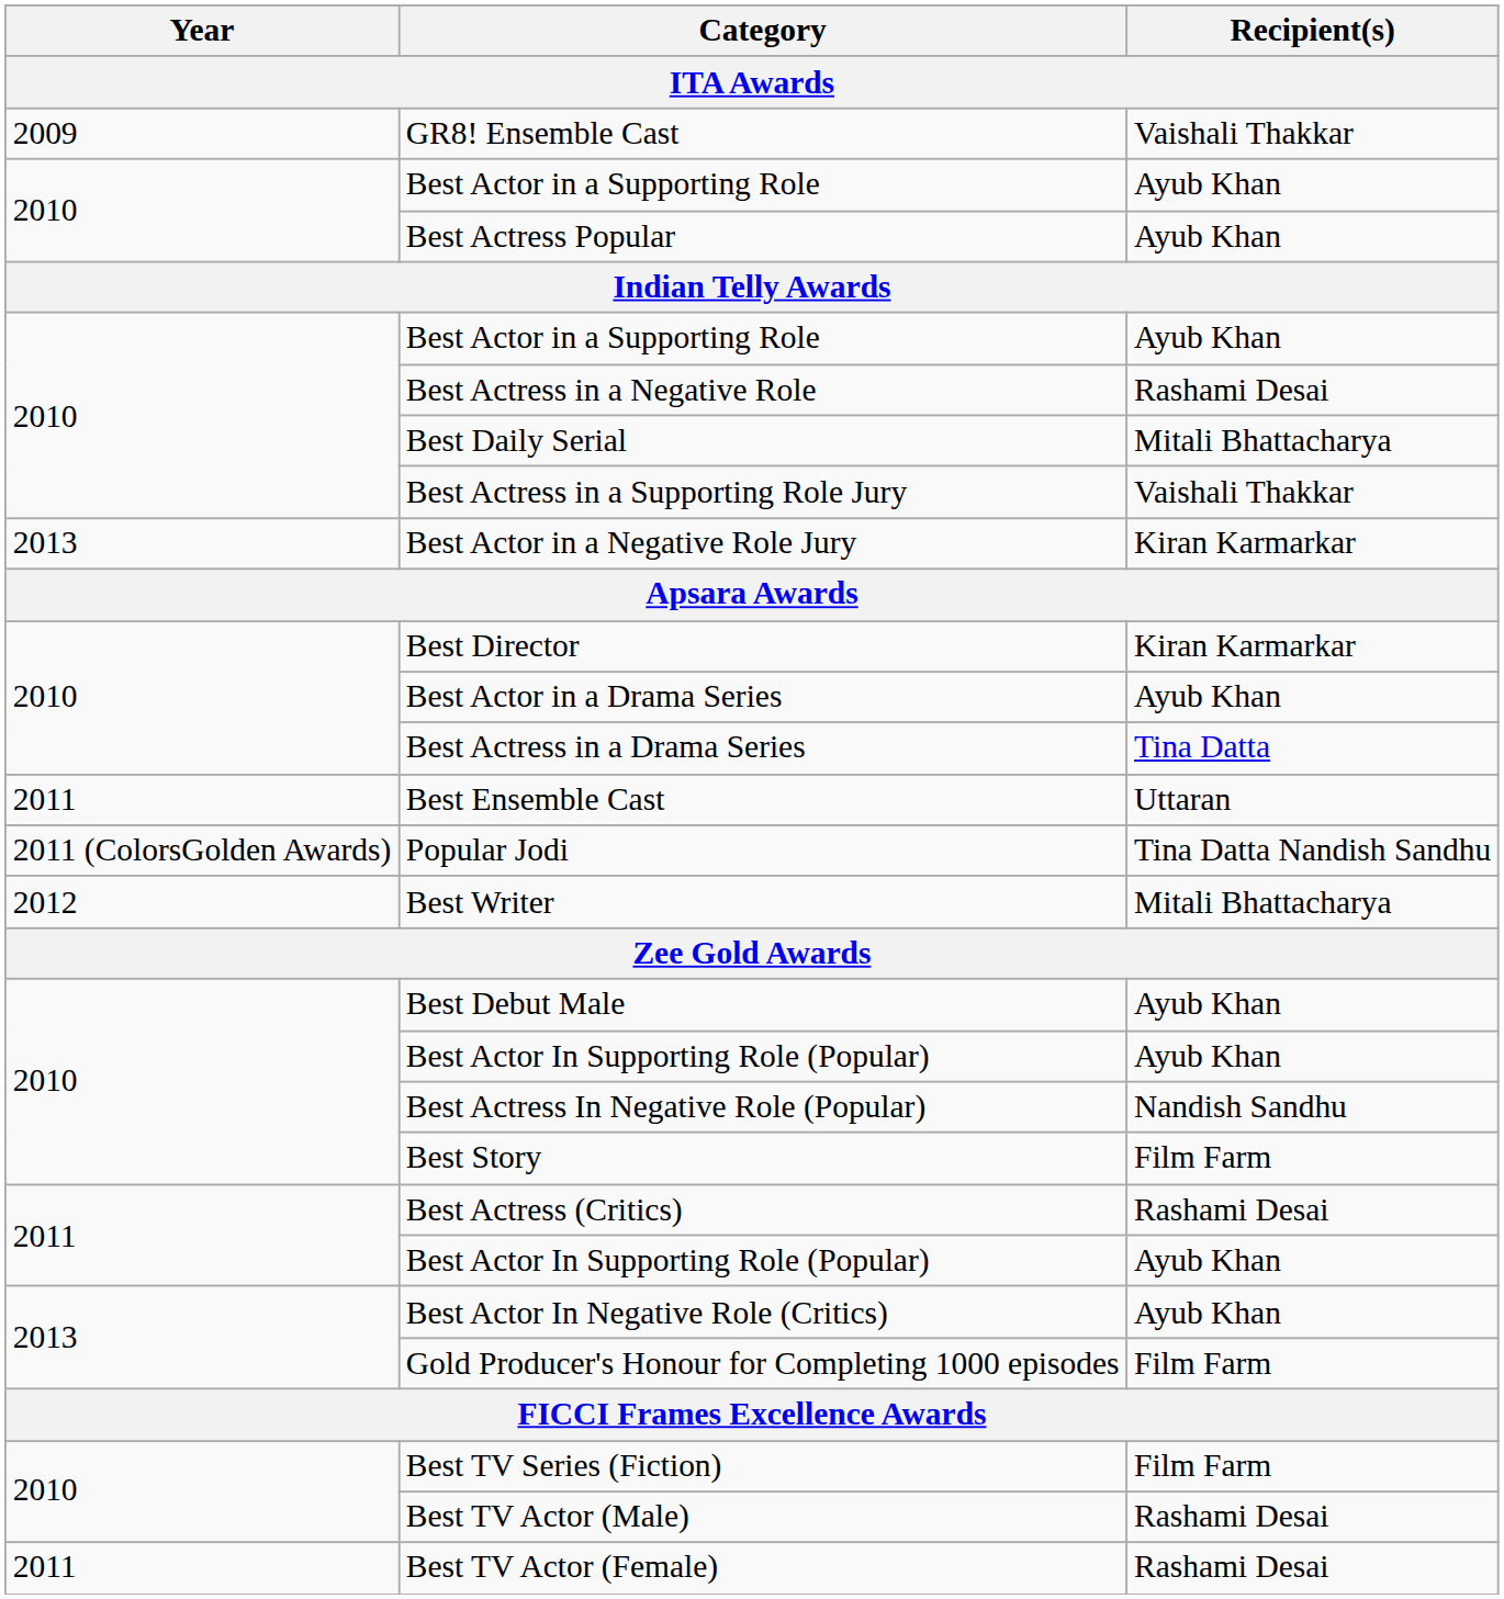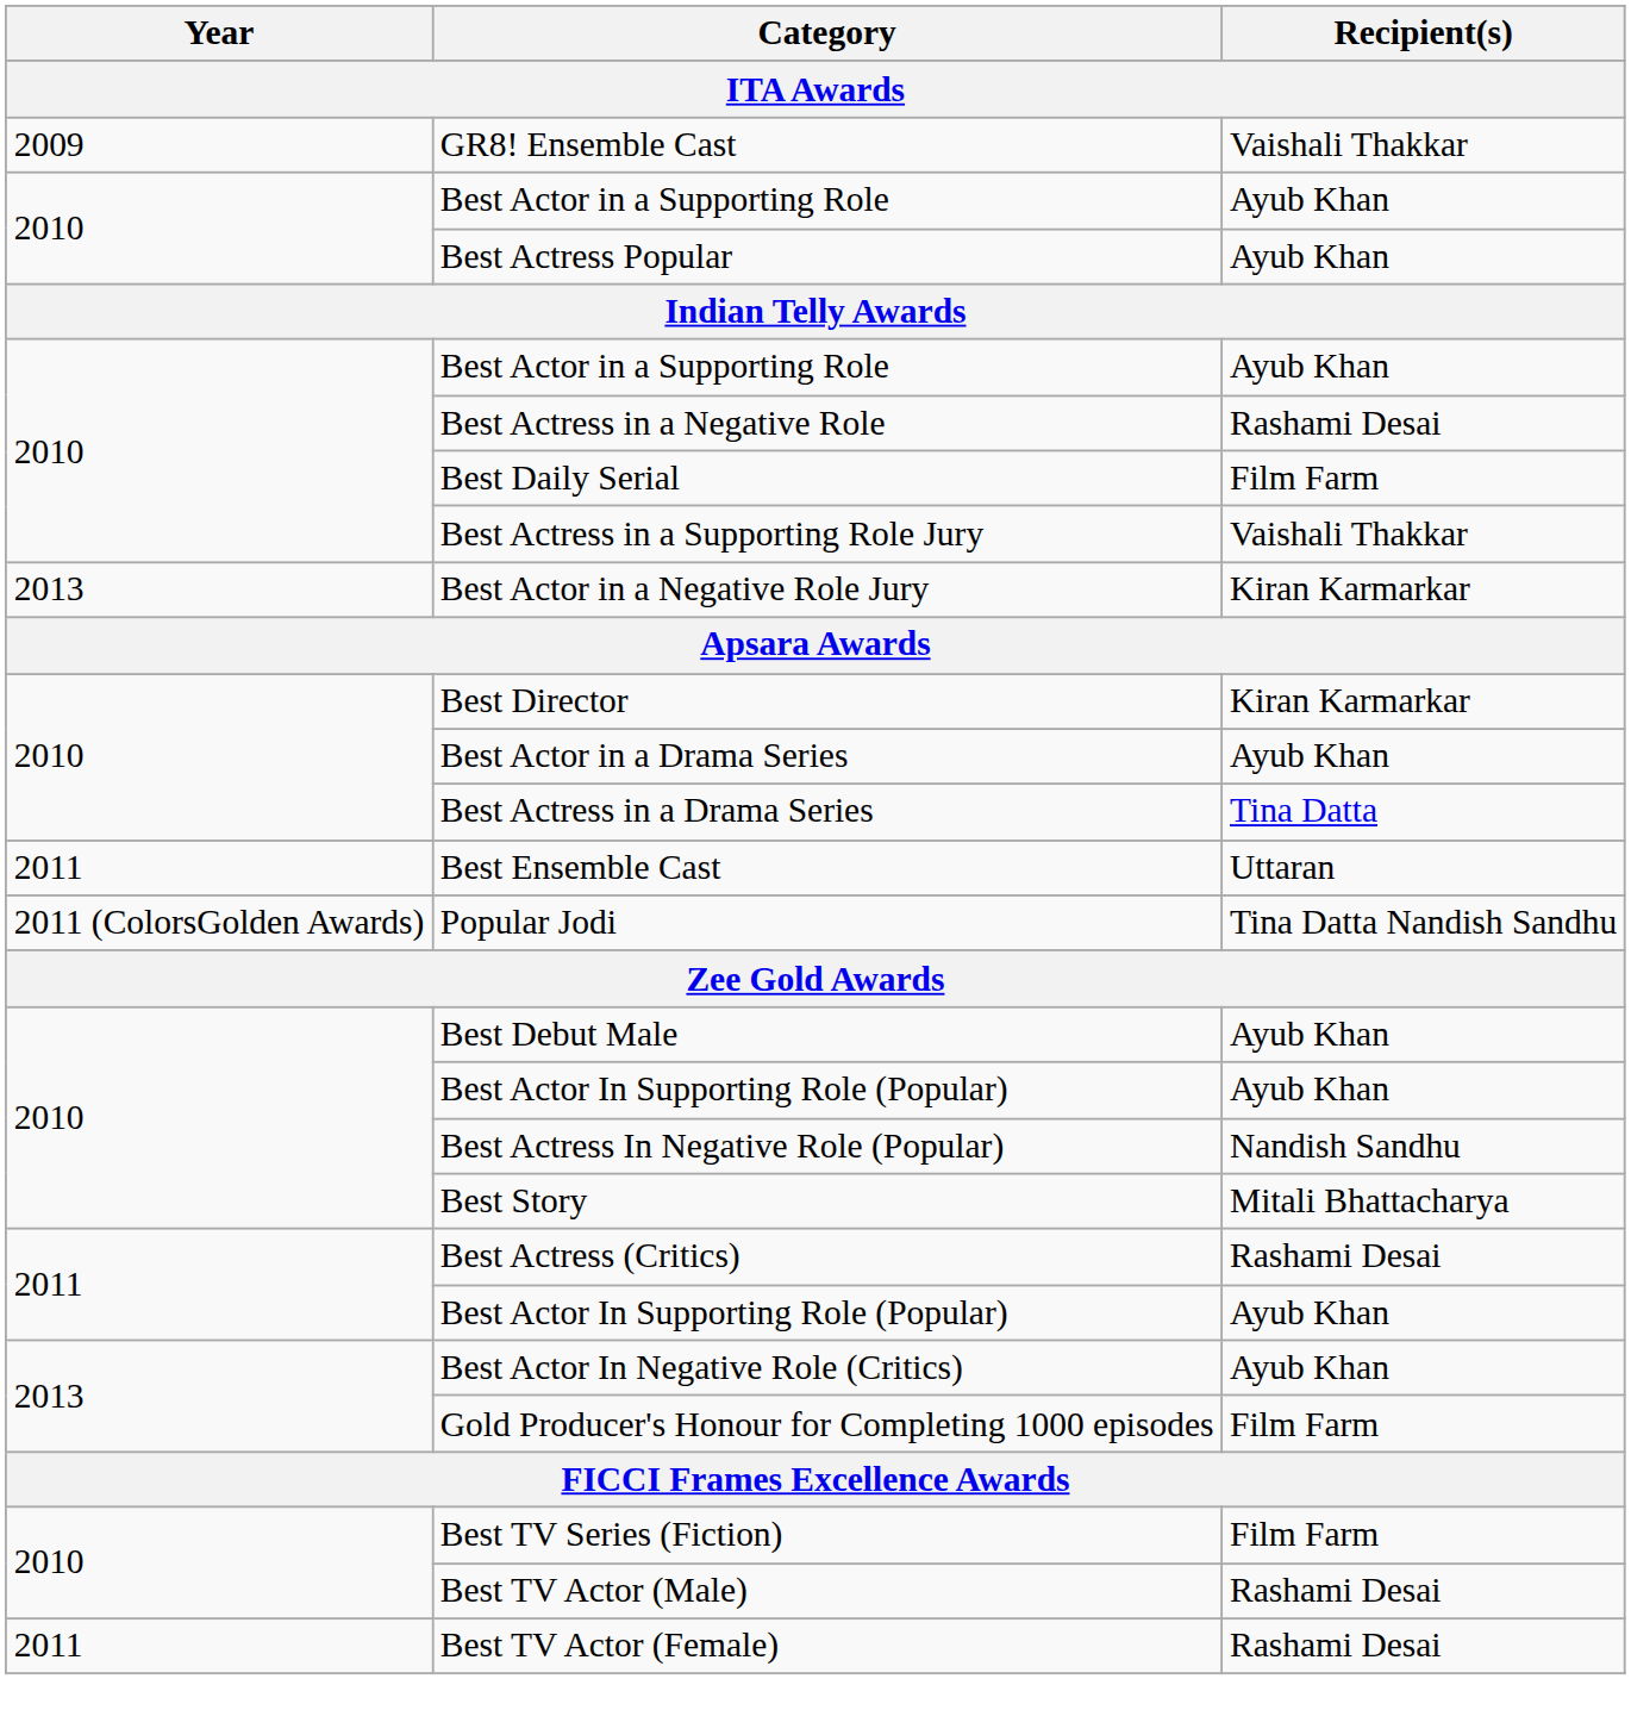Best Daily Serial | Recipient(s): Mitali Bhattacharya -> Film Farm
- row: 2012 | Best Writer | Mitali Bhattacharya
Best Story | Recipient(s): Film Farm -> Mitali Bhattacharya
